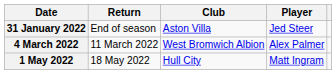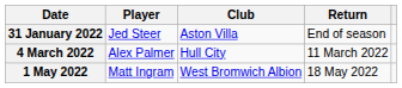columns swapped: Player <-> Return
4 March 2022 | Club: West Bromwich Albion -> Hull City
1 May 2022 | Club: Hull City -> West Bromwich Albion
